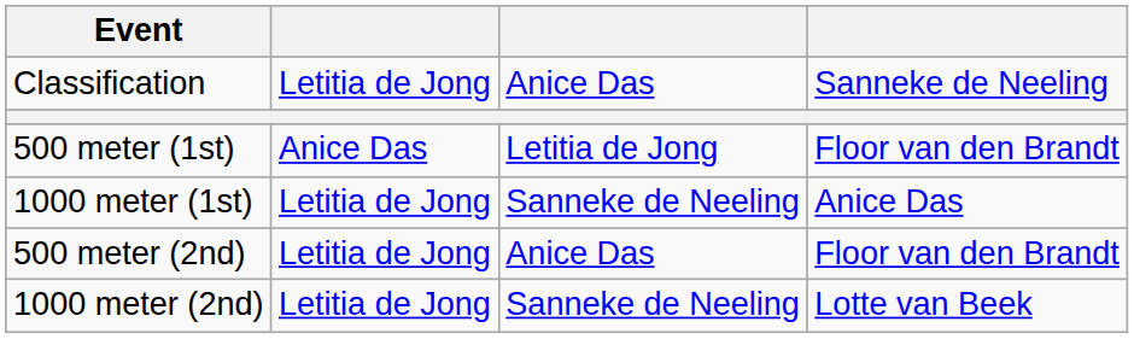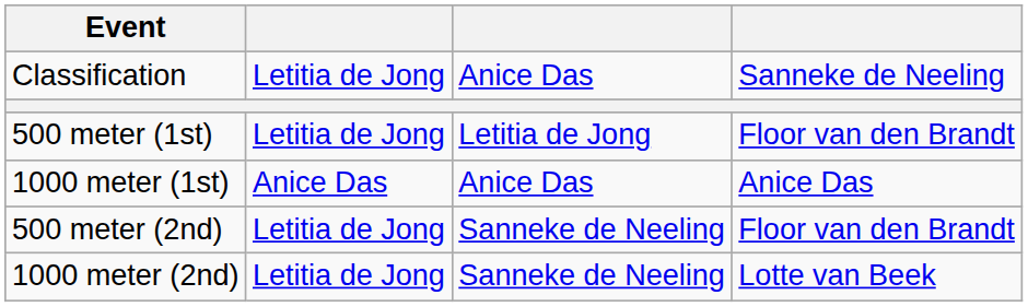500 meter (1st) | column 2: Anice Das -> Letitia de Jong
1000 meter (1st) | column 2: Letitia de Jong -> Anice Das
1000 meter (1st) | column 3: Sanneke de Neeling -> Anice Das
500 meter (2nd) | column 3: Anice Das -> Sanneke de Neeling
